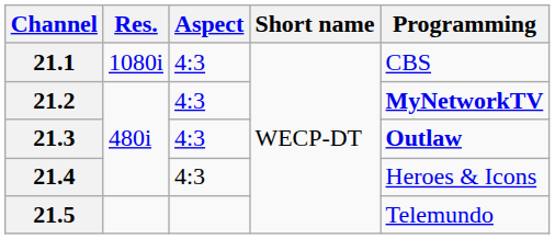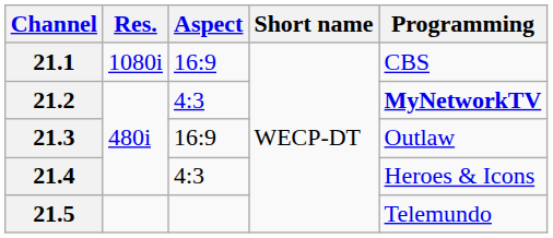21.1 | Aspect: 4:3 -> 16:9
21.3 | Aspect: 4:3 -> 16:9
21.3 | Programming: bold -> normal
